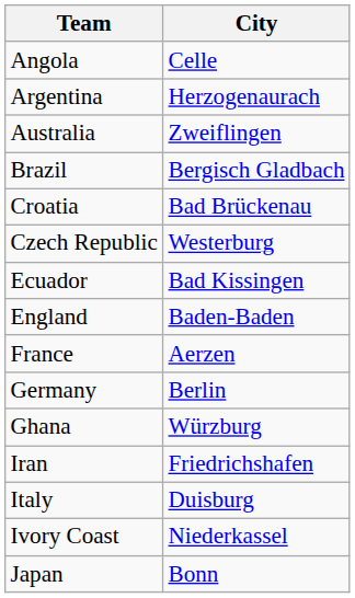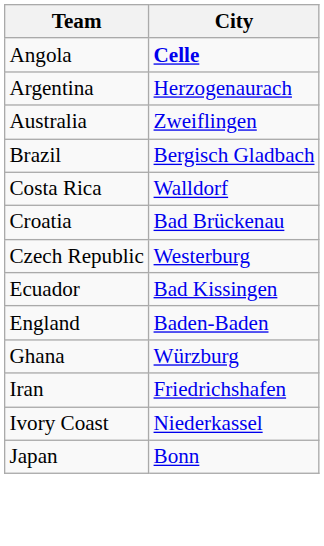Angola | City: normal -> bold
+ row: Costa Rica | Walldorf
- row: France | Aerzen
- row: Germany | Berlin
- row: Italy | Duisburg
